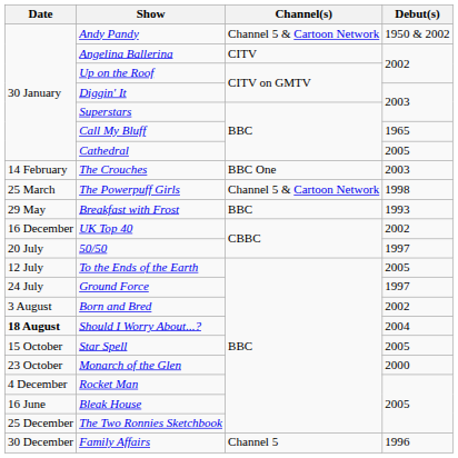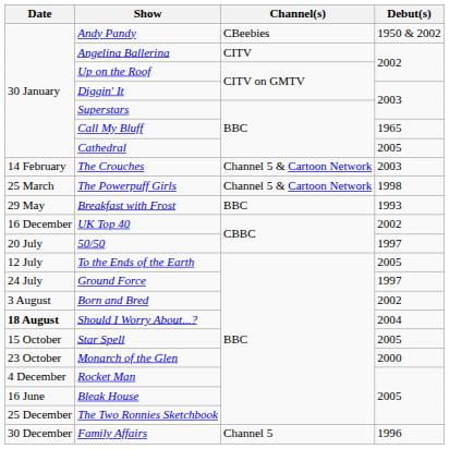Andy Pandy | Channel(s): Channel 5 & Cartoon Network -> CBeebies
The Crouches | Channel(s): BBC One -> Channel 5 & Cartoon Network
